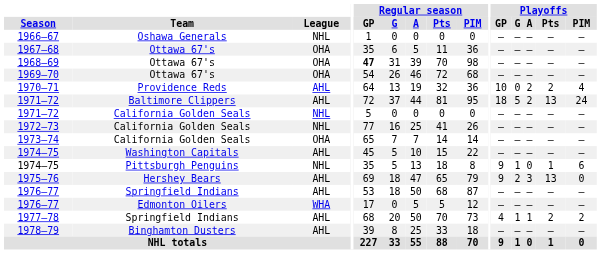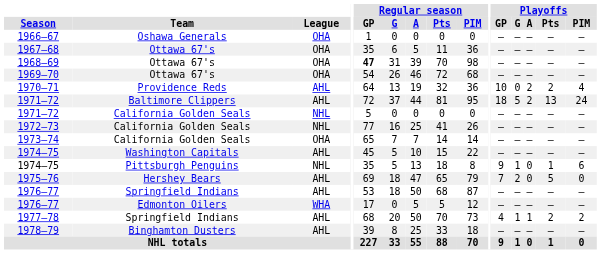1966–67 | League: NHL -> OHA
1975–76 | Playoffs / GP: 9 -> 7
1975–76 | Playoffs / A: 3 -> 0
1975–76 | Playoffs / Pts: 13 -> 5
